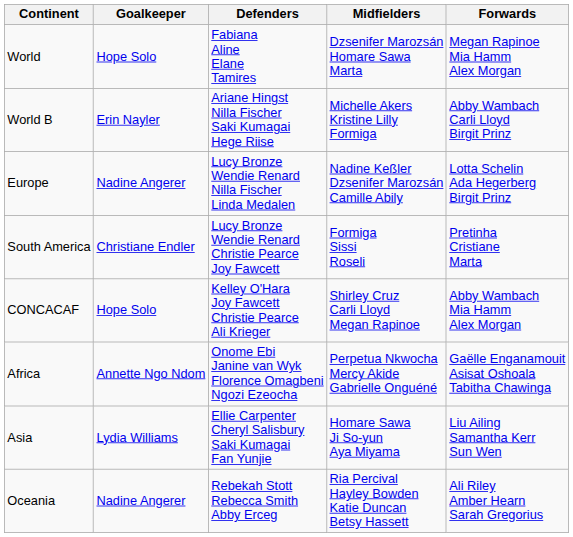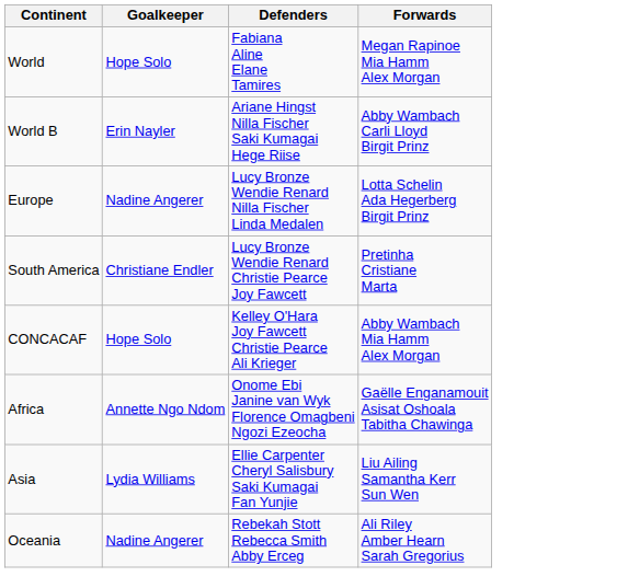- column: Midfielders | Dzsenifer Marozsán Homare Sawa Marta | Michelle Akers Kristine Lilly Formiga | Nadine Keßler Dzsenifer Marozsán Camille Abily | Formiga Sissi Roseli | Shirley Cruz Carli Lloyd Megan Rapinoe | Perpetua Nkwocha Mercy Akide Gabrielle Onguéné | Homare Sawa Ji So-yun Aya Miyama | Ria Percival Hayley Bowden Katie Duncan Betsy Hassett
